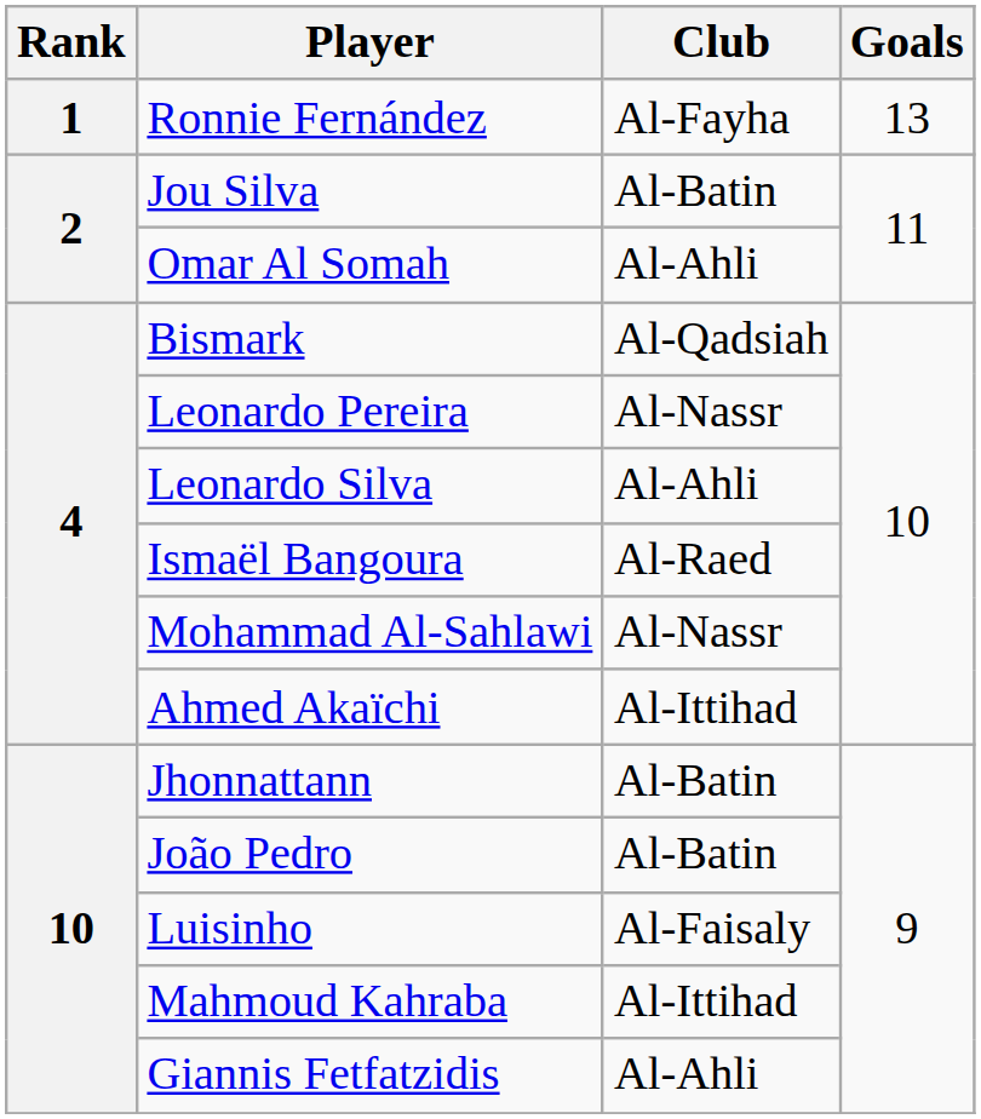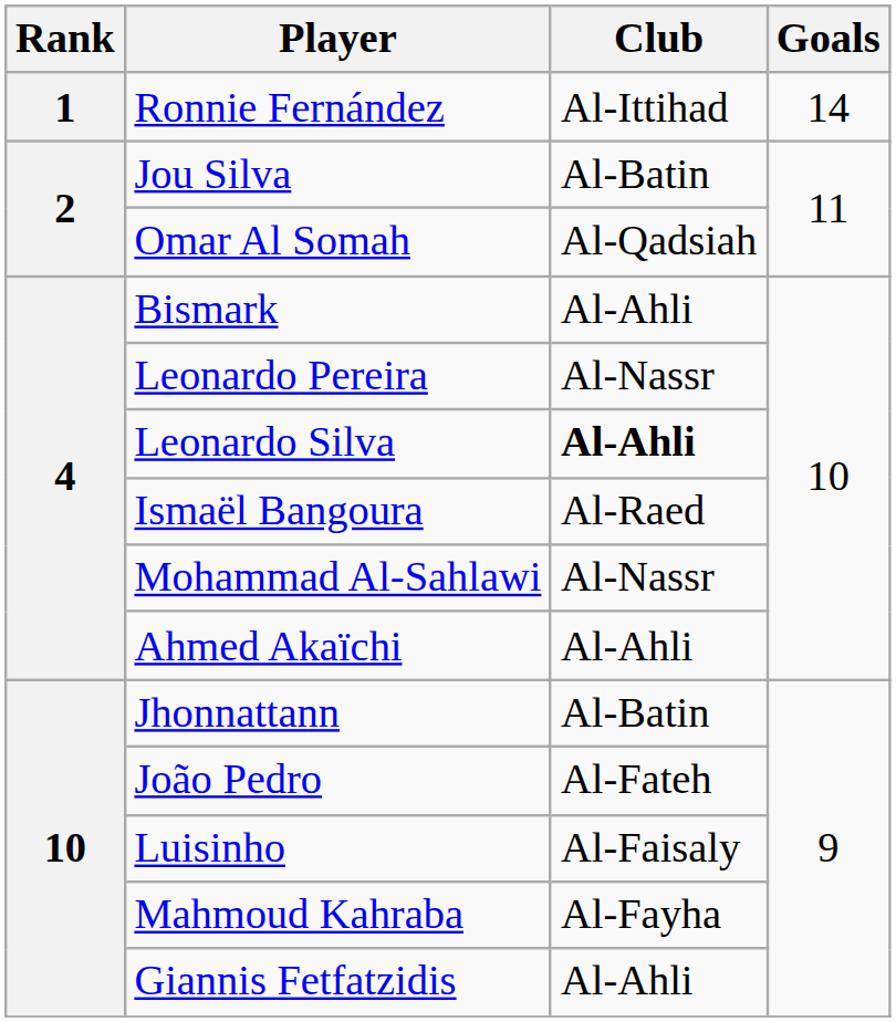Ronnie Fernández | Club: Al-Fayha -> Al-Ittihad
Ronnie Fernández | Goals: 13 -> 14
Omar Al Somah | Club: Al-Ahli -> Al-Qadsiah
Bismark | Club: Al-Qadsiah -> Al-Ahli
Leonardo Silva | Club: normal -> bold
Ahmed Akaïchi | Club: Al-Ittihad -> Al-Ahli
João Pedro | Club: Al-Batin -> Al-Fateh
Mahmoud Kahraba | Club: Al-Ittihad -> Al-Fayha
